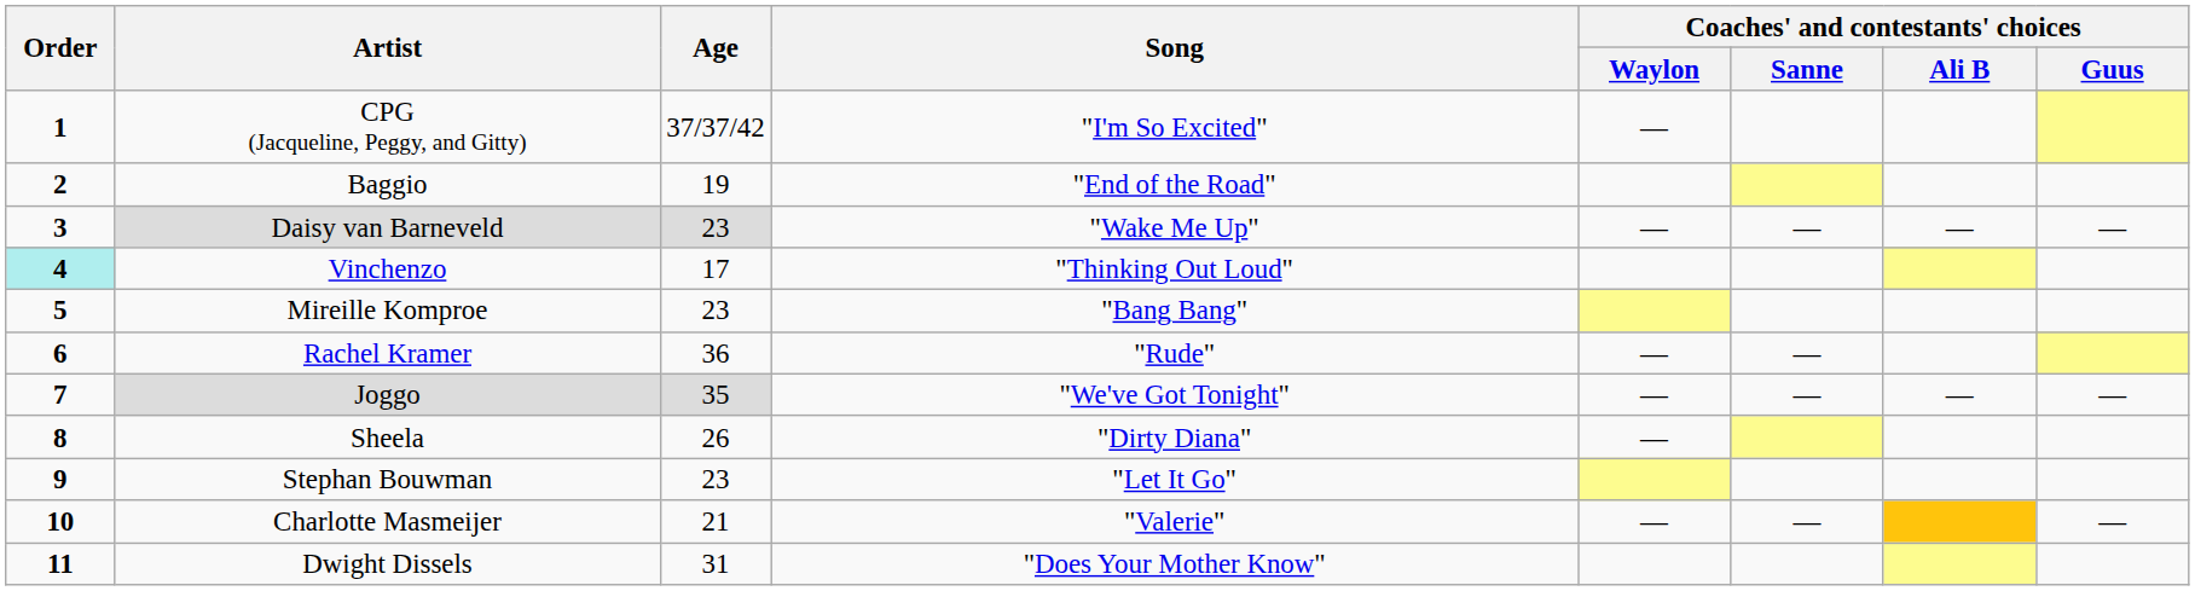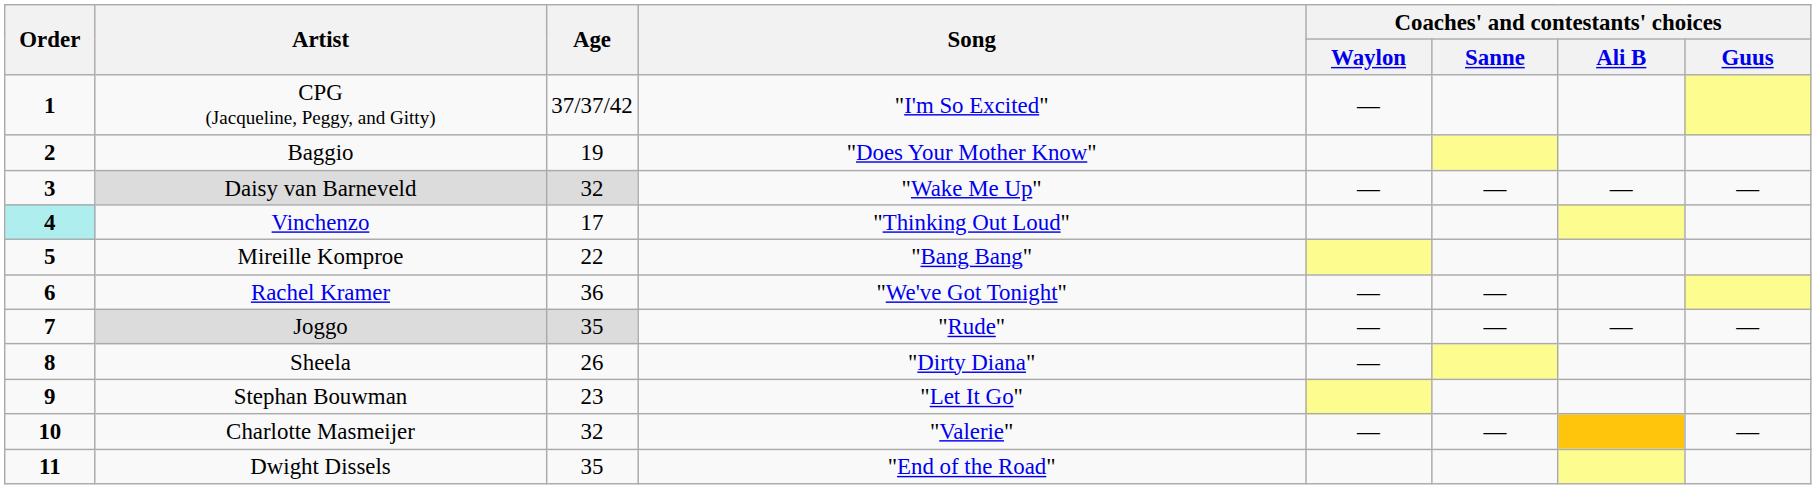Baggio | Song: "End of the Road" -> "Does Your Mother Know"
Daisy van Barneveld | Age: 23 -> 32
Mireille Komproe | Age: 23 -> 22
Rachel Kramer | Song: "Rude" -> "We've Got Tonight"
Joggo | Song: "We've Got Tonight" -> "Rude"
Charlotte Masmeijer | Age: 21 -> 32
Dwight Dissels | Age: 31 -> 35
Dwight Dissels | Song: "Does Your Mother Know" -> "End of the Road"
